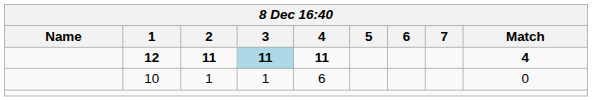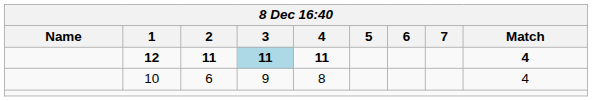10 | 2: 1 -> 6
10 | 3: 1 -> 9
10 | 4: 6 -> 8
10 | Match: 0 -> 4
